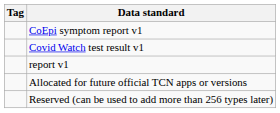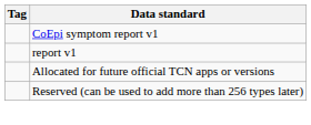- row: Covid Watch test result v1
